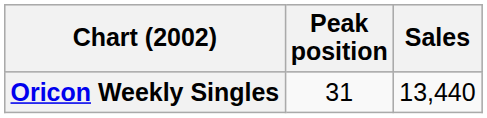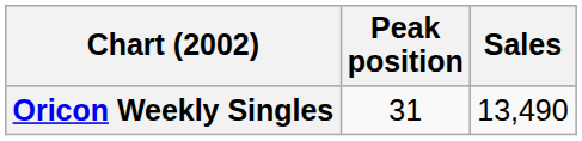Oricon Weekly Singles | Sales: 13,440 -> 13,490
